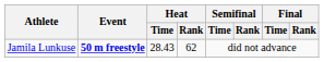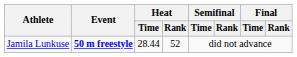Jamila Lunkuse | Heat / Time: 28.43 -> 28.44
Jamila Lunkuse | Heat / Rank: 62 -> 52
